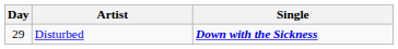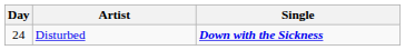Disturbed | Day: 29 -> 24
